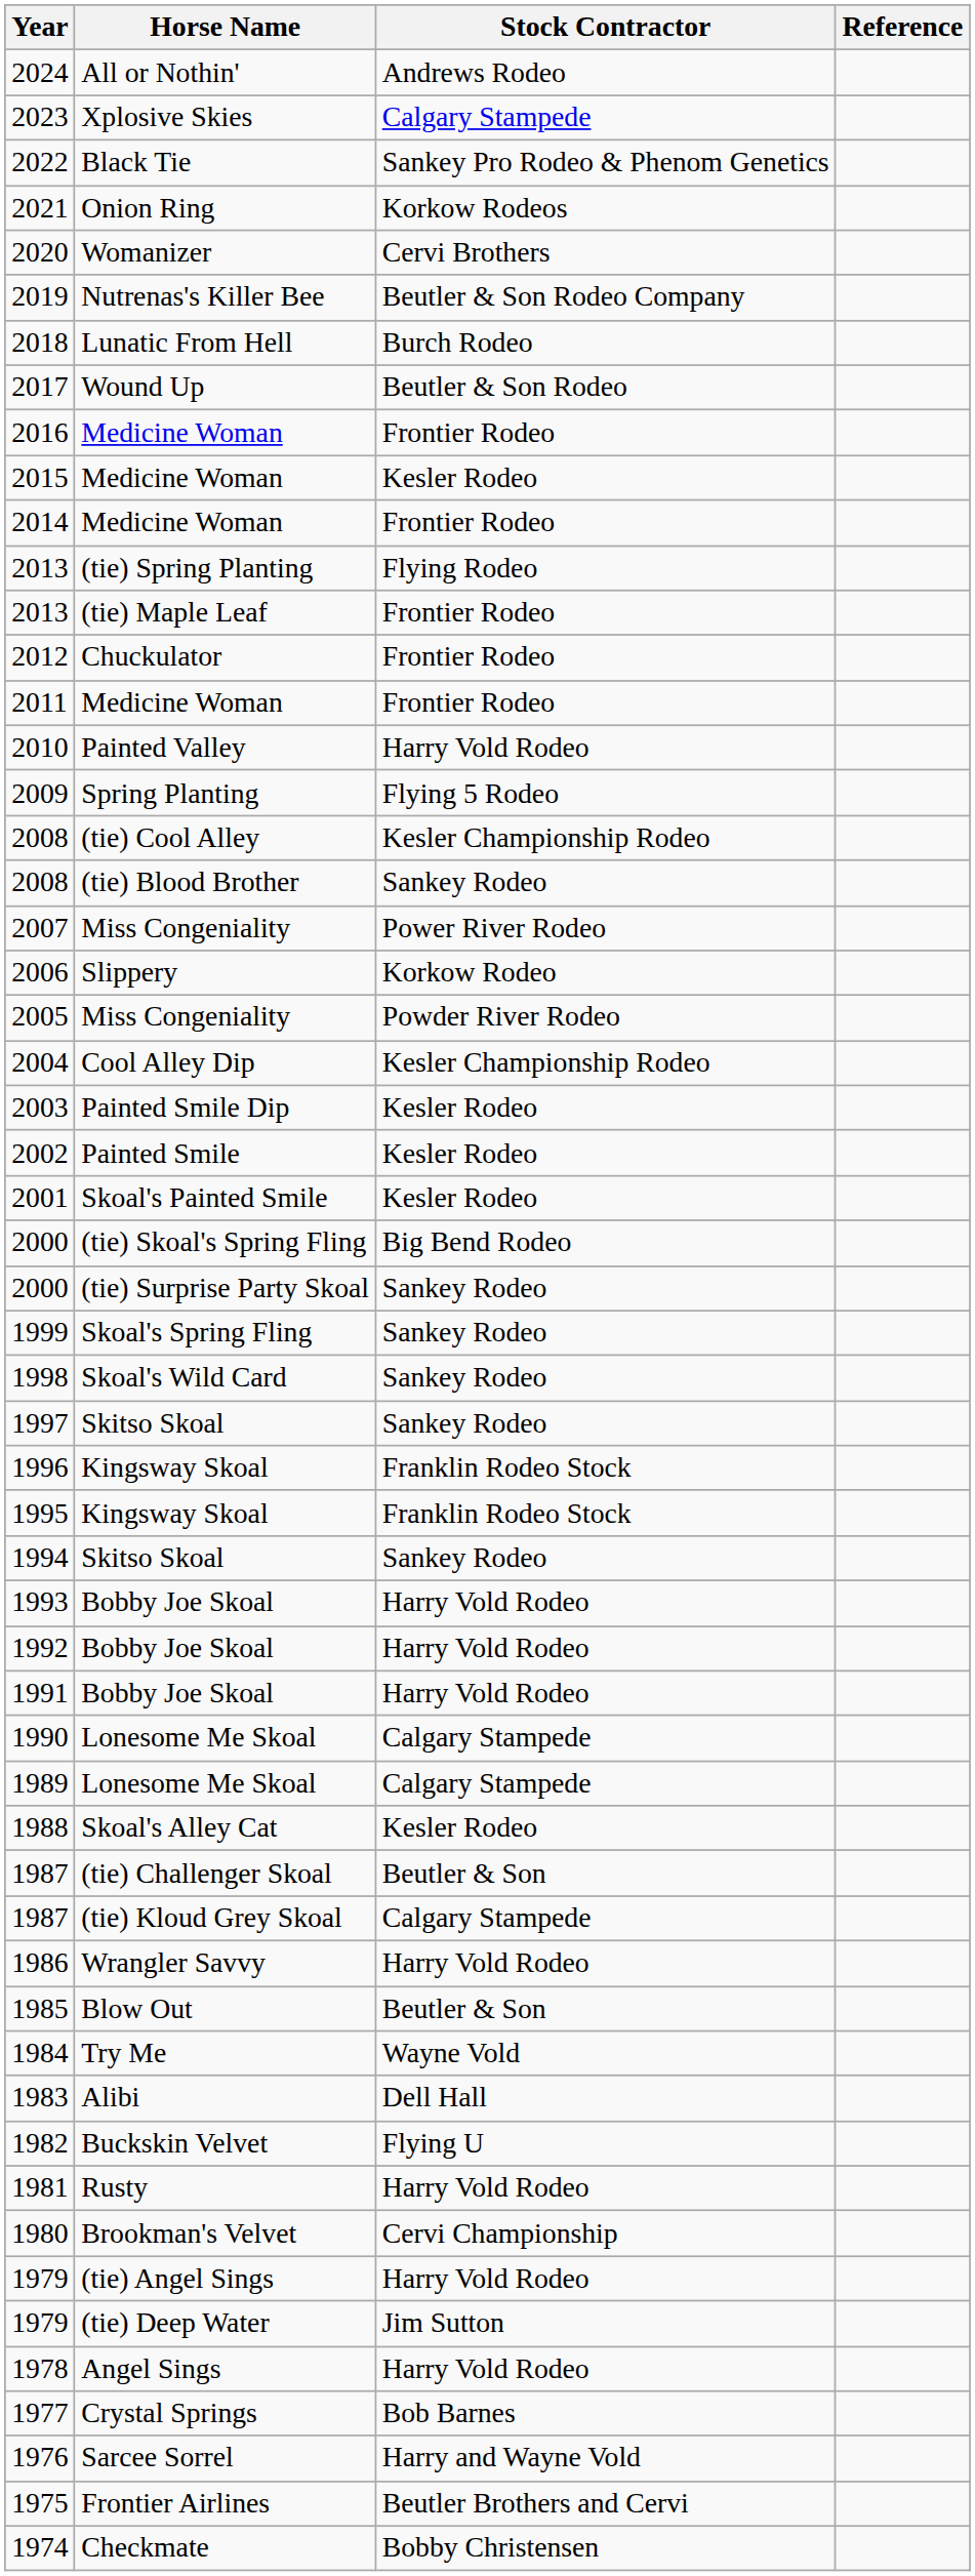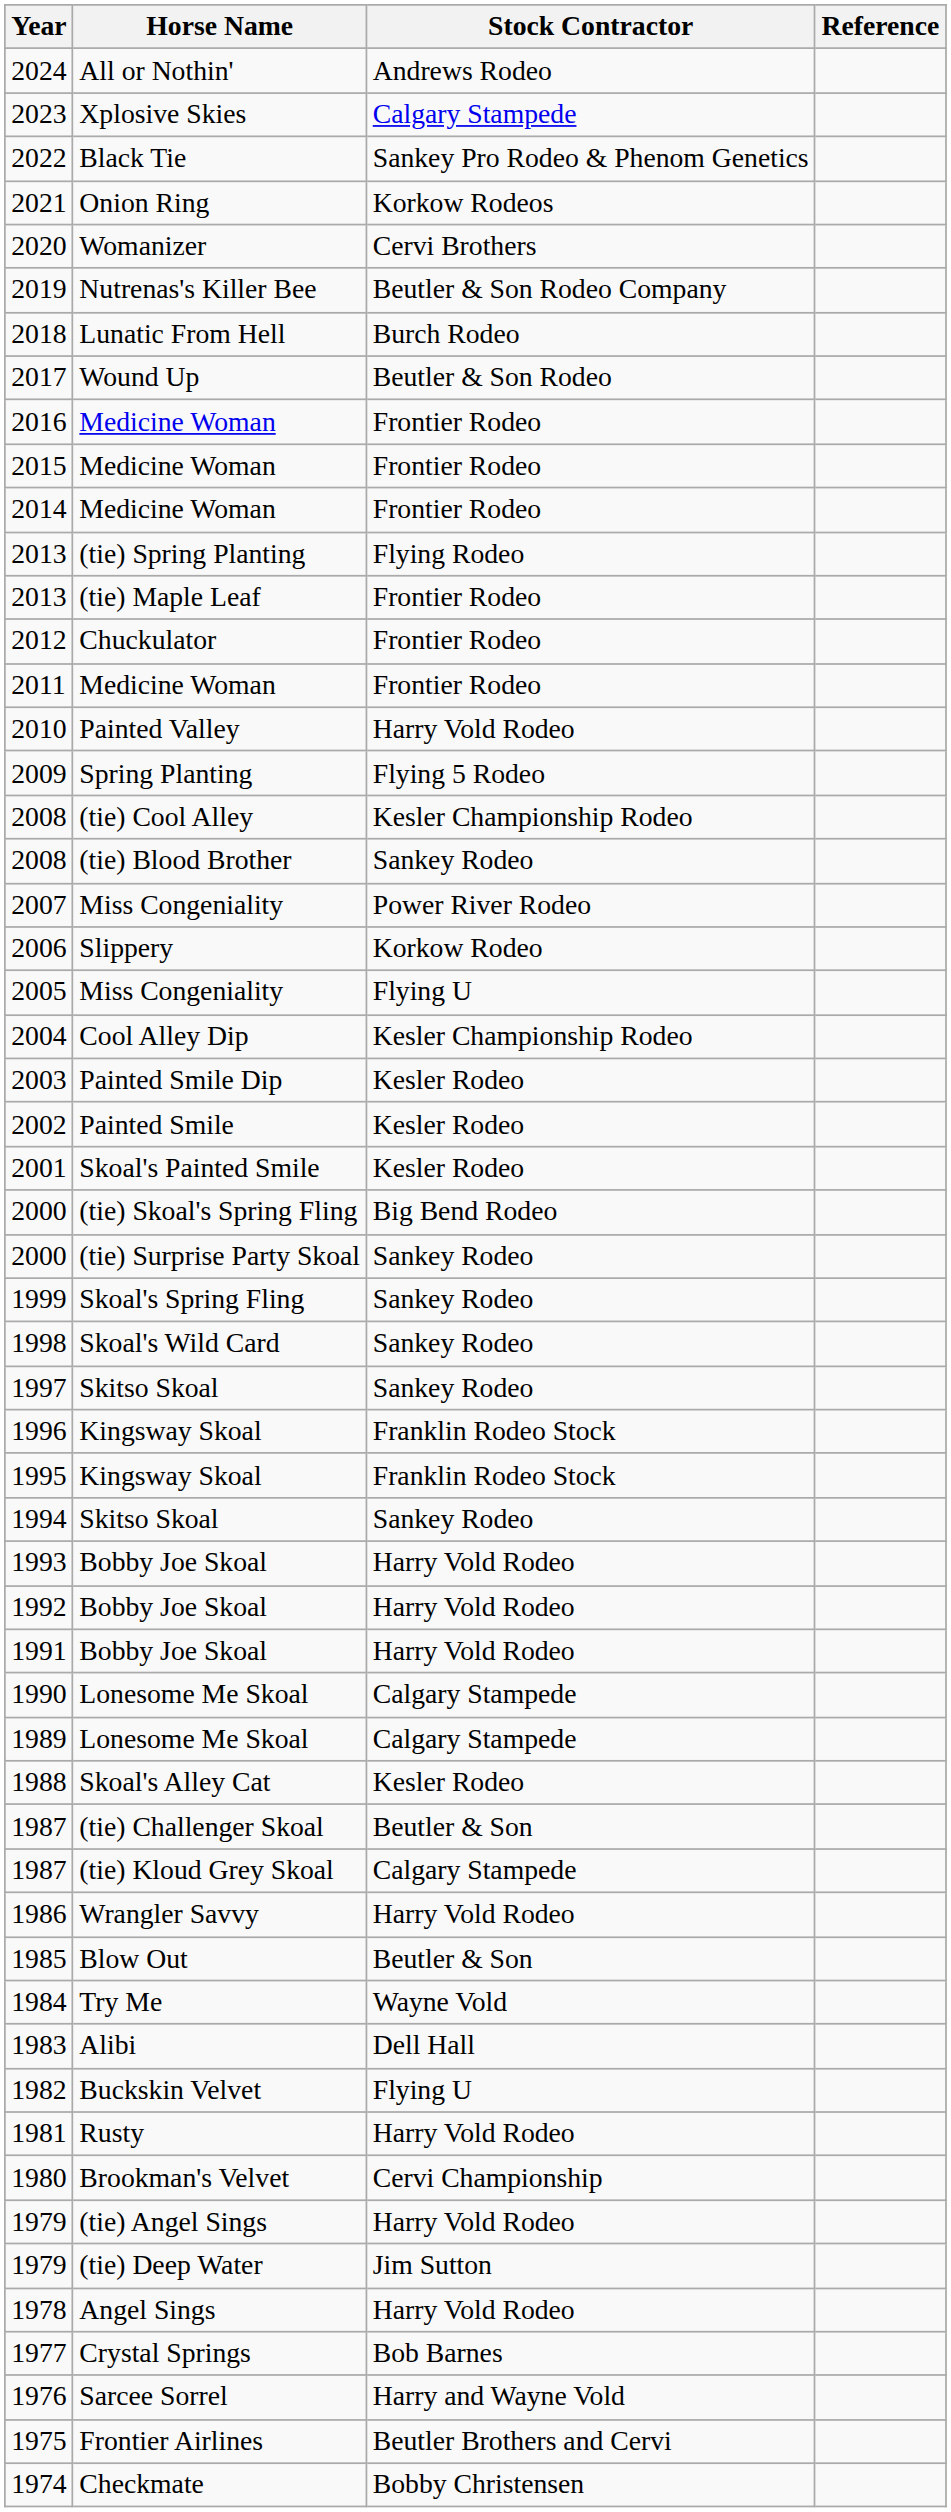2015 | Stock Contractor: Kesler Rodeo -> Frontier Rodeo
2005 | Stock Contractor: Powder River Rodeo -> Flying U
